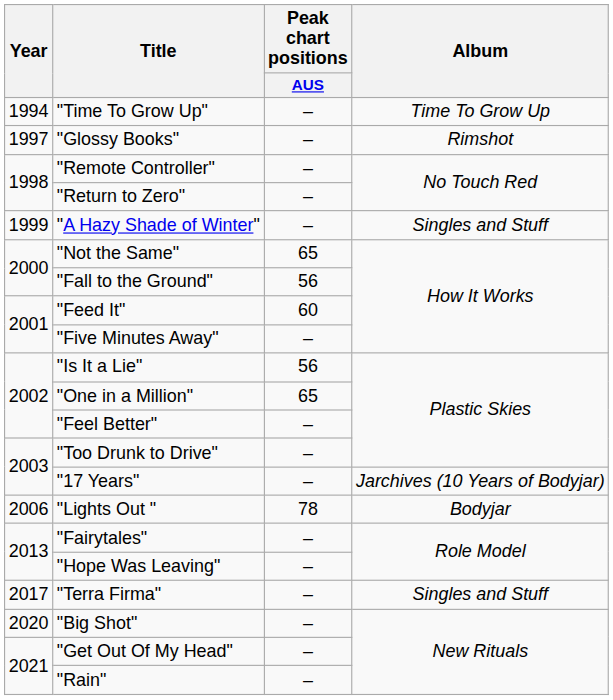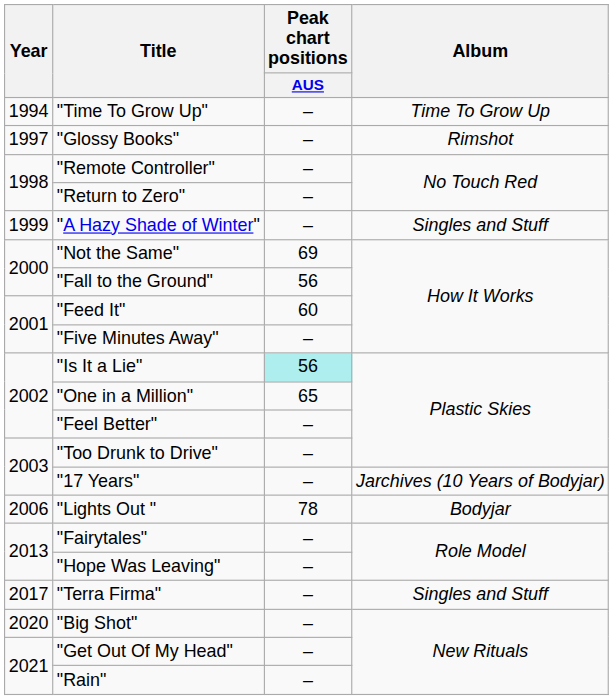"Not the Same" | Peak chart positions / AUS: 65 -> 69
"Is It a Lie" | Peak chart positions / AUS: no background -> paleturquoise background
